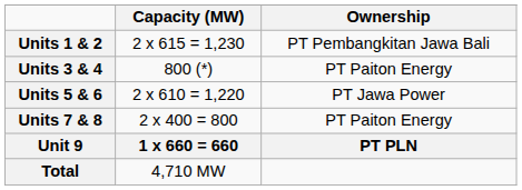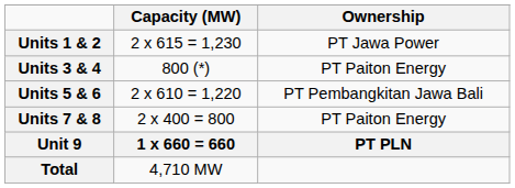Units 1 & 2 | Ownership: PT Pembangkitan Jawa Bali -> PT Jawa Power
Units 5 & 6 | Ownership: PT Jawa Power -> PT Pembangkitan Jawa Bali
